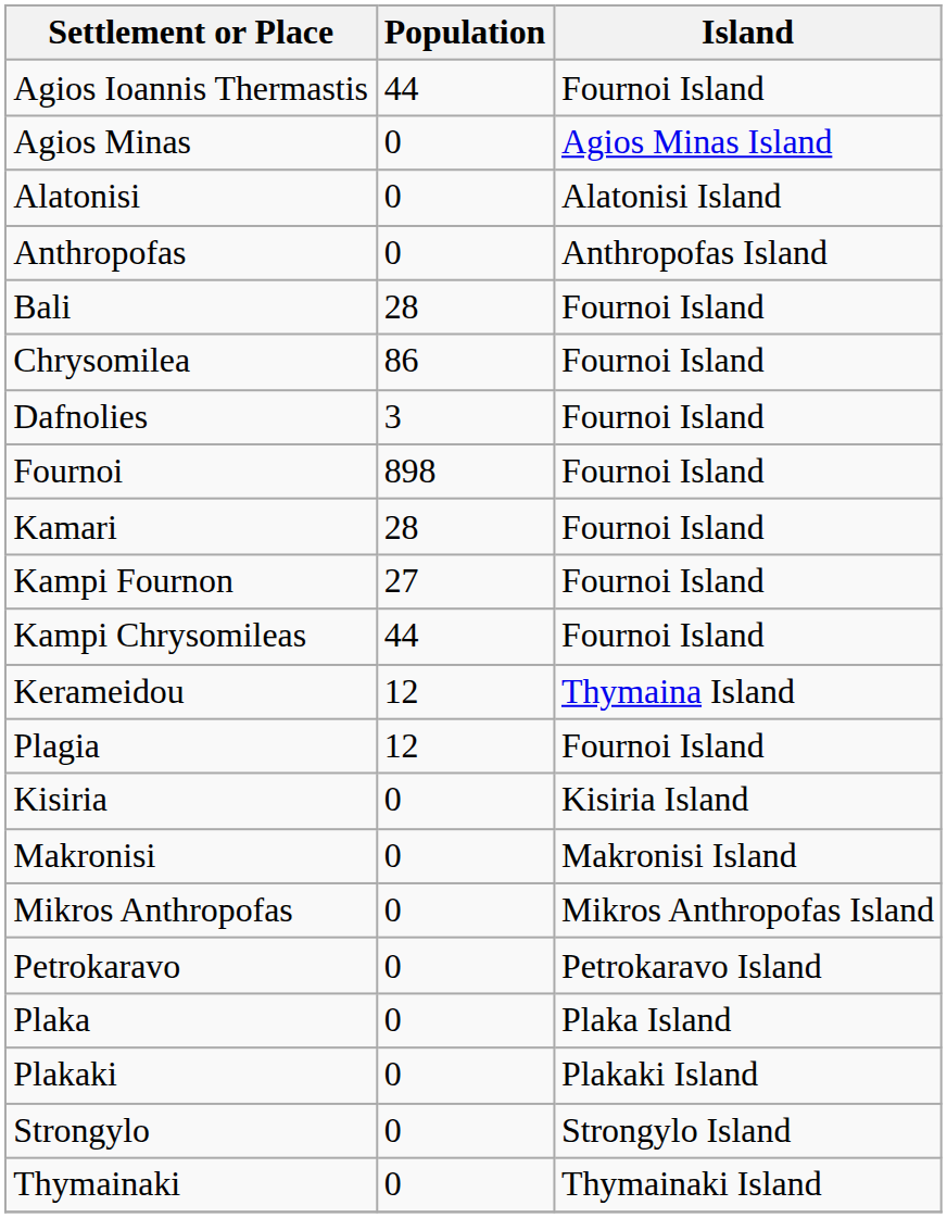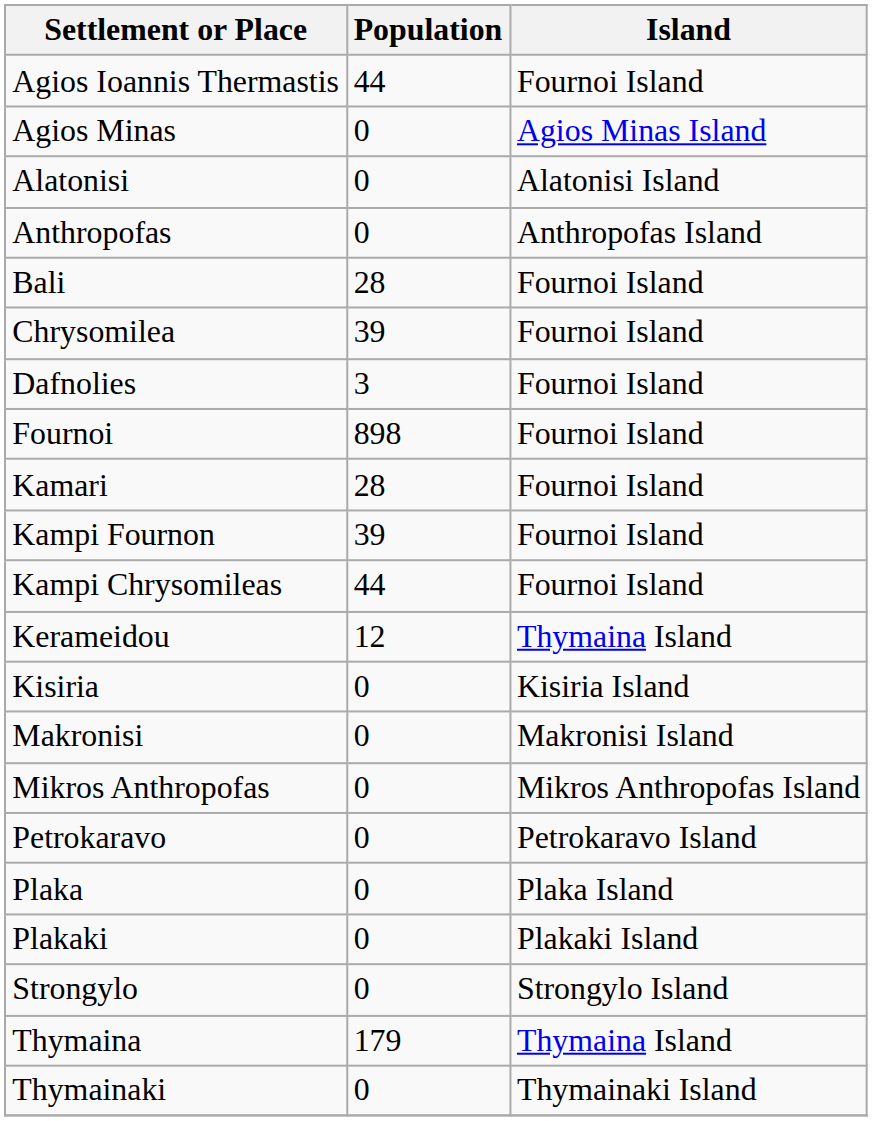Chrysomilea | Population: 86 -> 39
Kampi Fournon | Population: 27 -> 39
- row: Plagia | 12 | Fournoi Island
+ row: Thymaina | 179 | Thymaina Island
